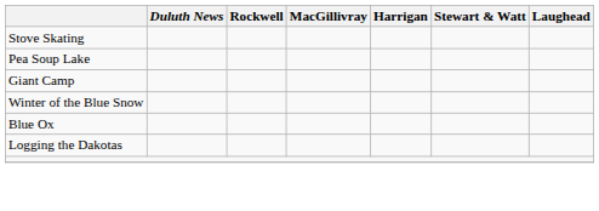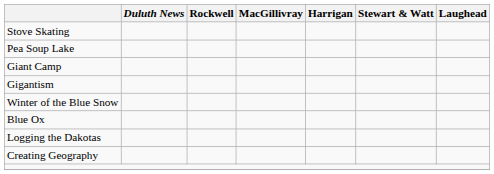+ row: Gigantism
+ row: Creating Geography
